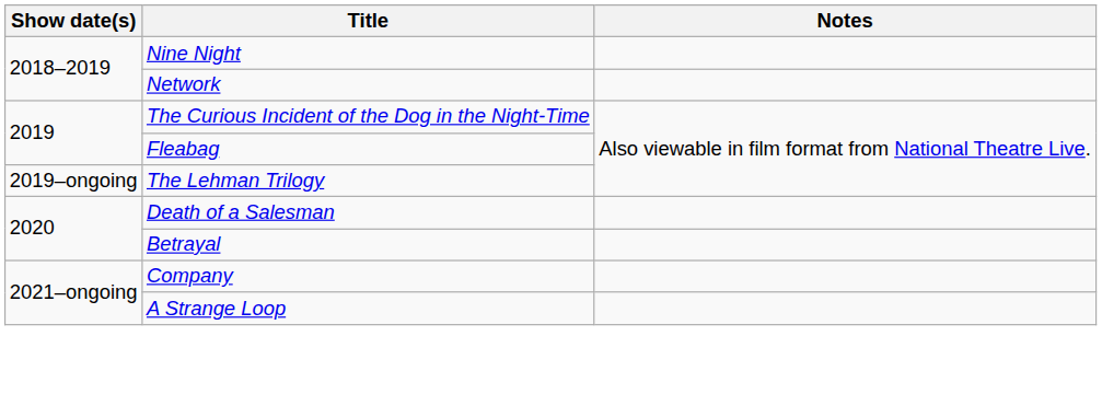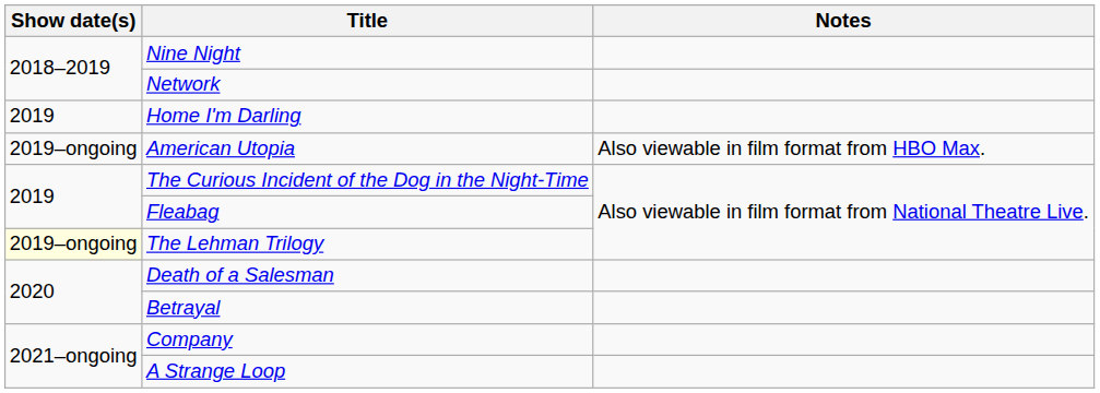+ row: 2019 | Home I'm Darling
+ row: 2019–ongoing | American Utopia | Also viewable in film format from HBO Max.
The Lehman Trilogy | Show date(s): no background -> lightyellow background
